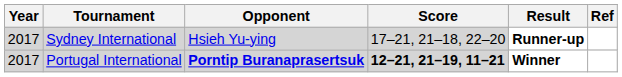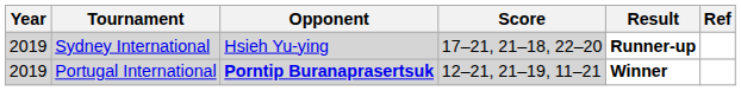Sydney International | Year: 2017 -> 2019
Portugal International | Year: 2017 -> 2019
Portugal International | Score: bold -> normal
